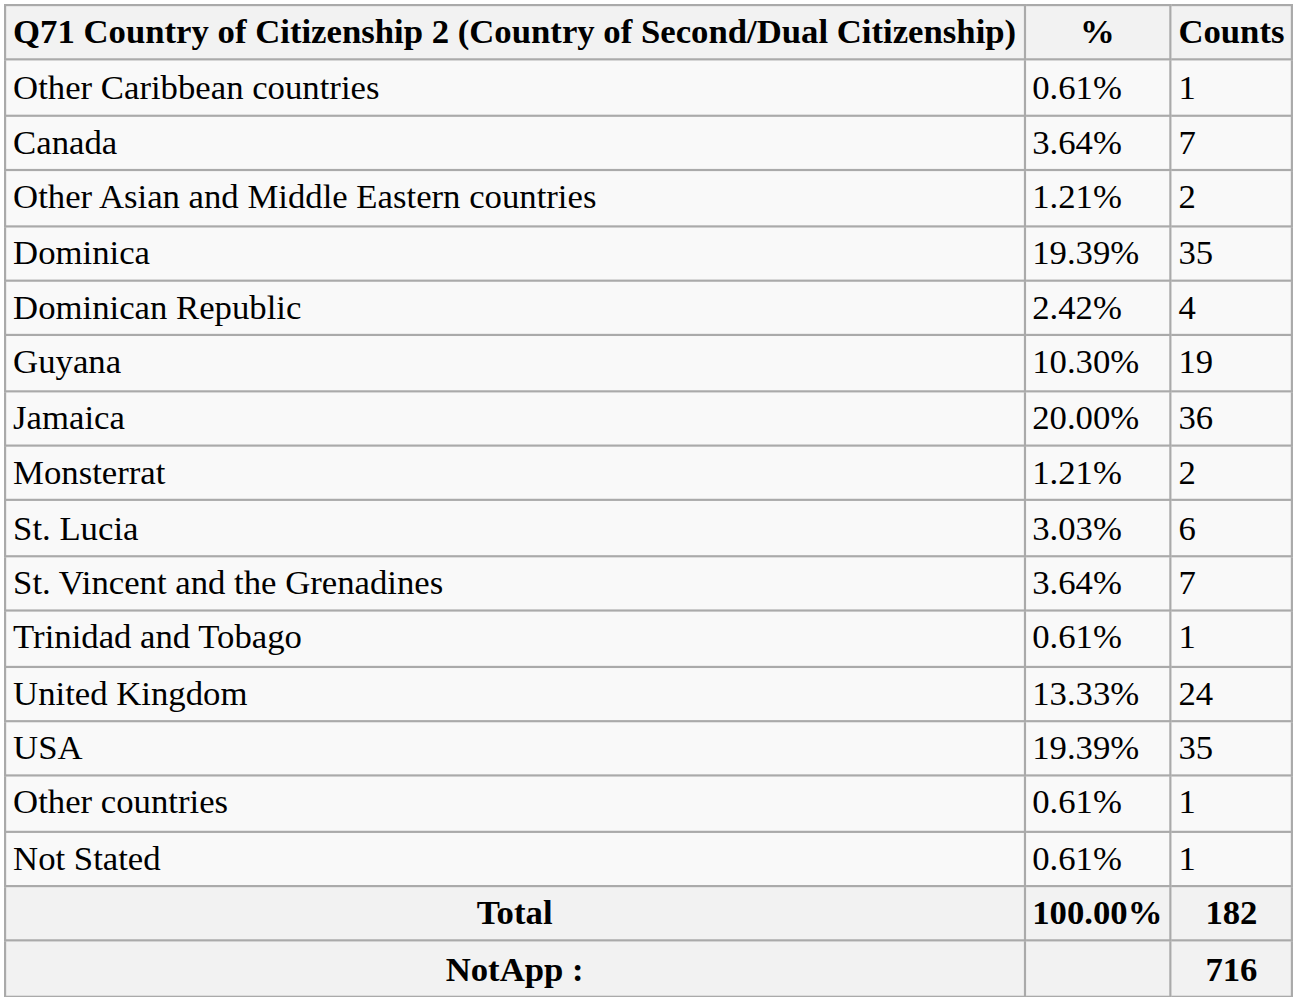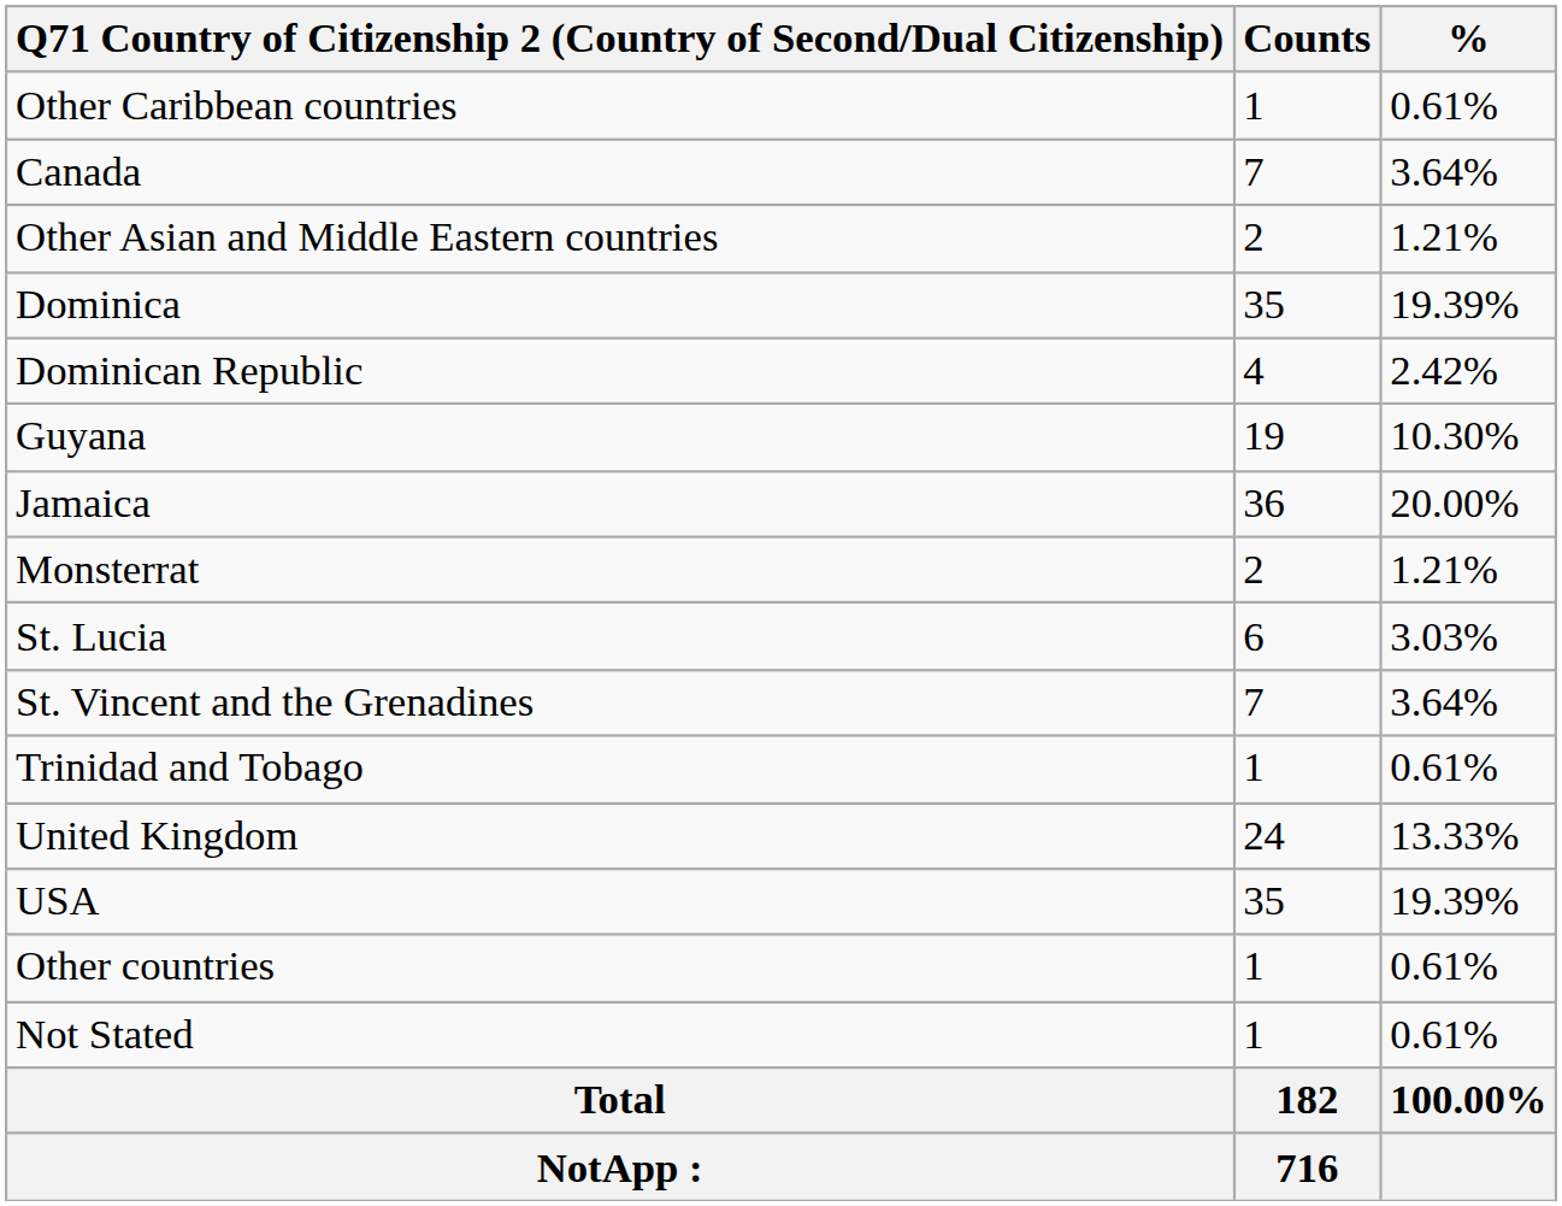columns swapped: Counts <-> %
